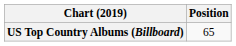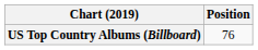US Top Country Albums (Billboard) | Position: 65 -> 76
